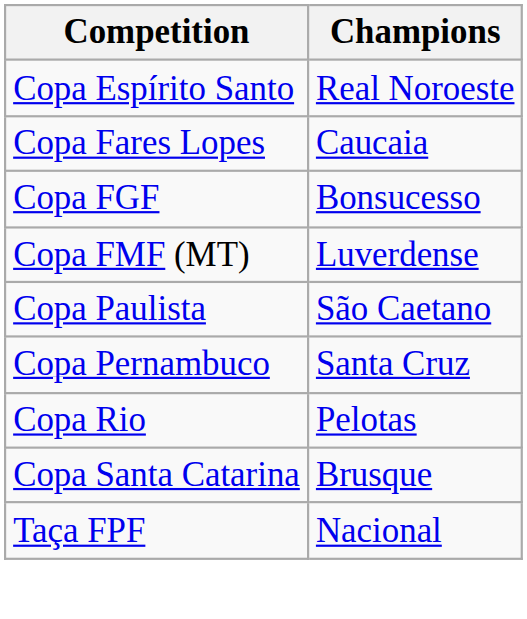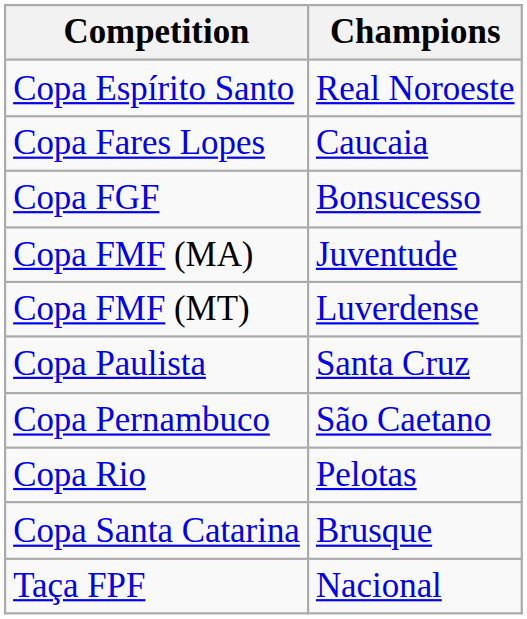+ row: Copa FMF (MA) | Juventude
Copa Paulista | Champions: São Caetano -> Santa Cruz
Copa Pernambuco | Champions: Santa Cruz -> São Caetano
